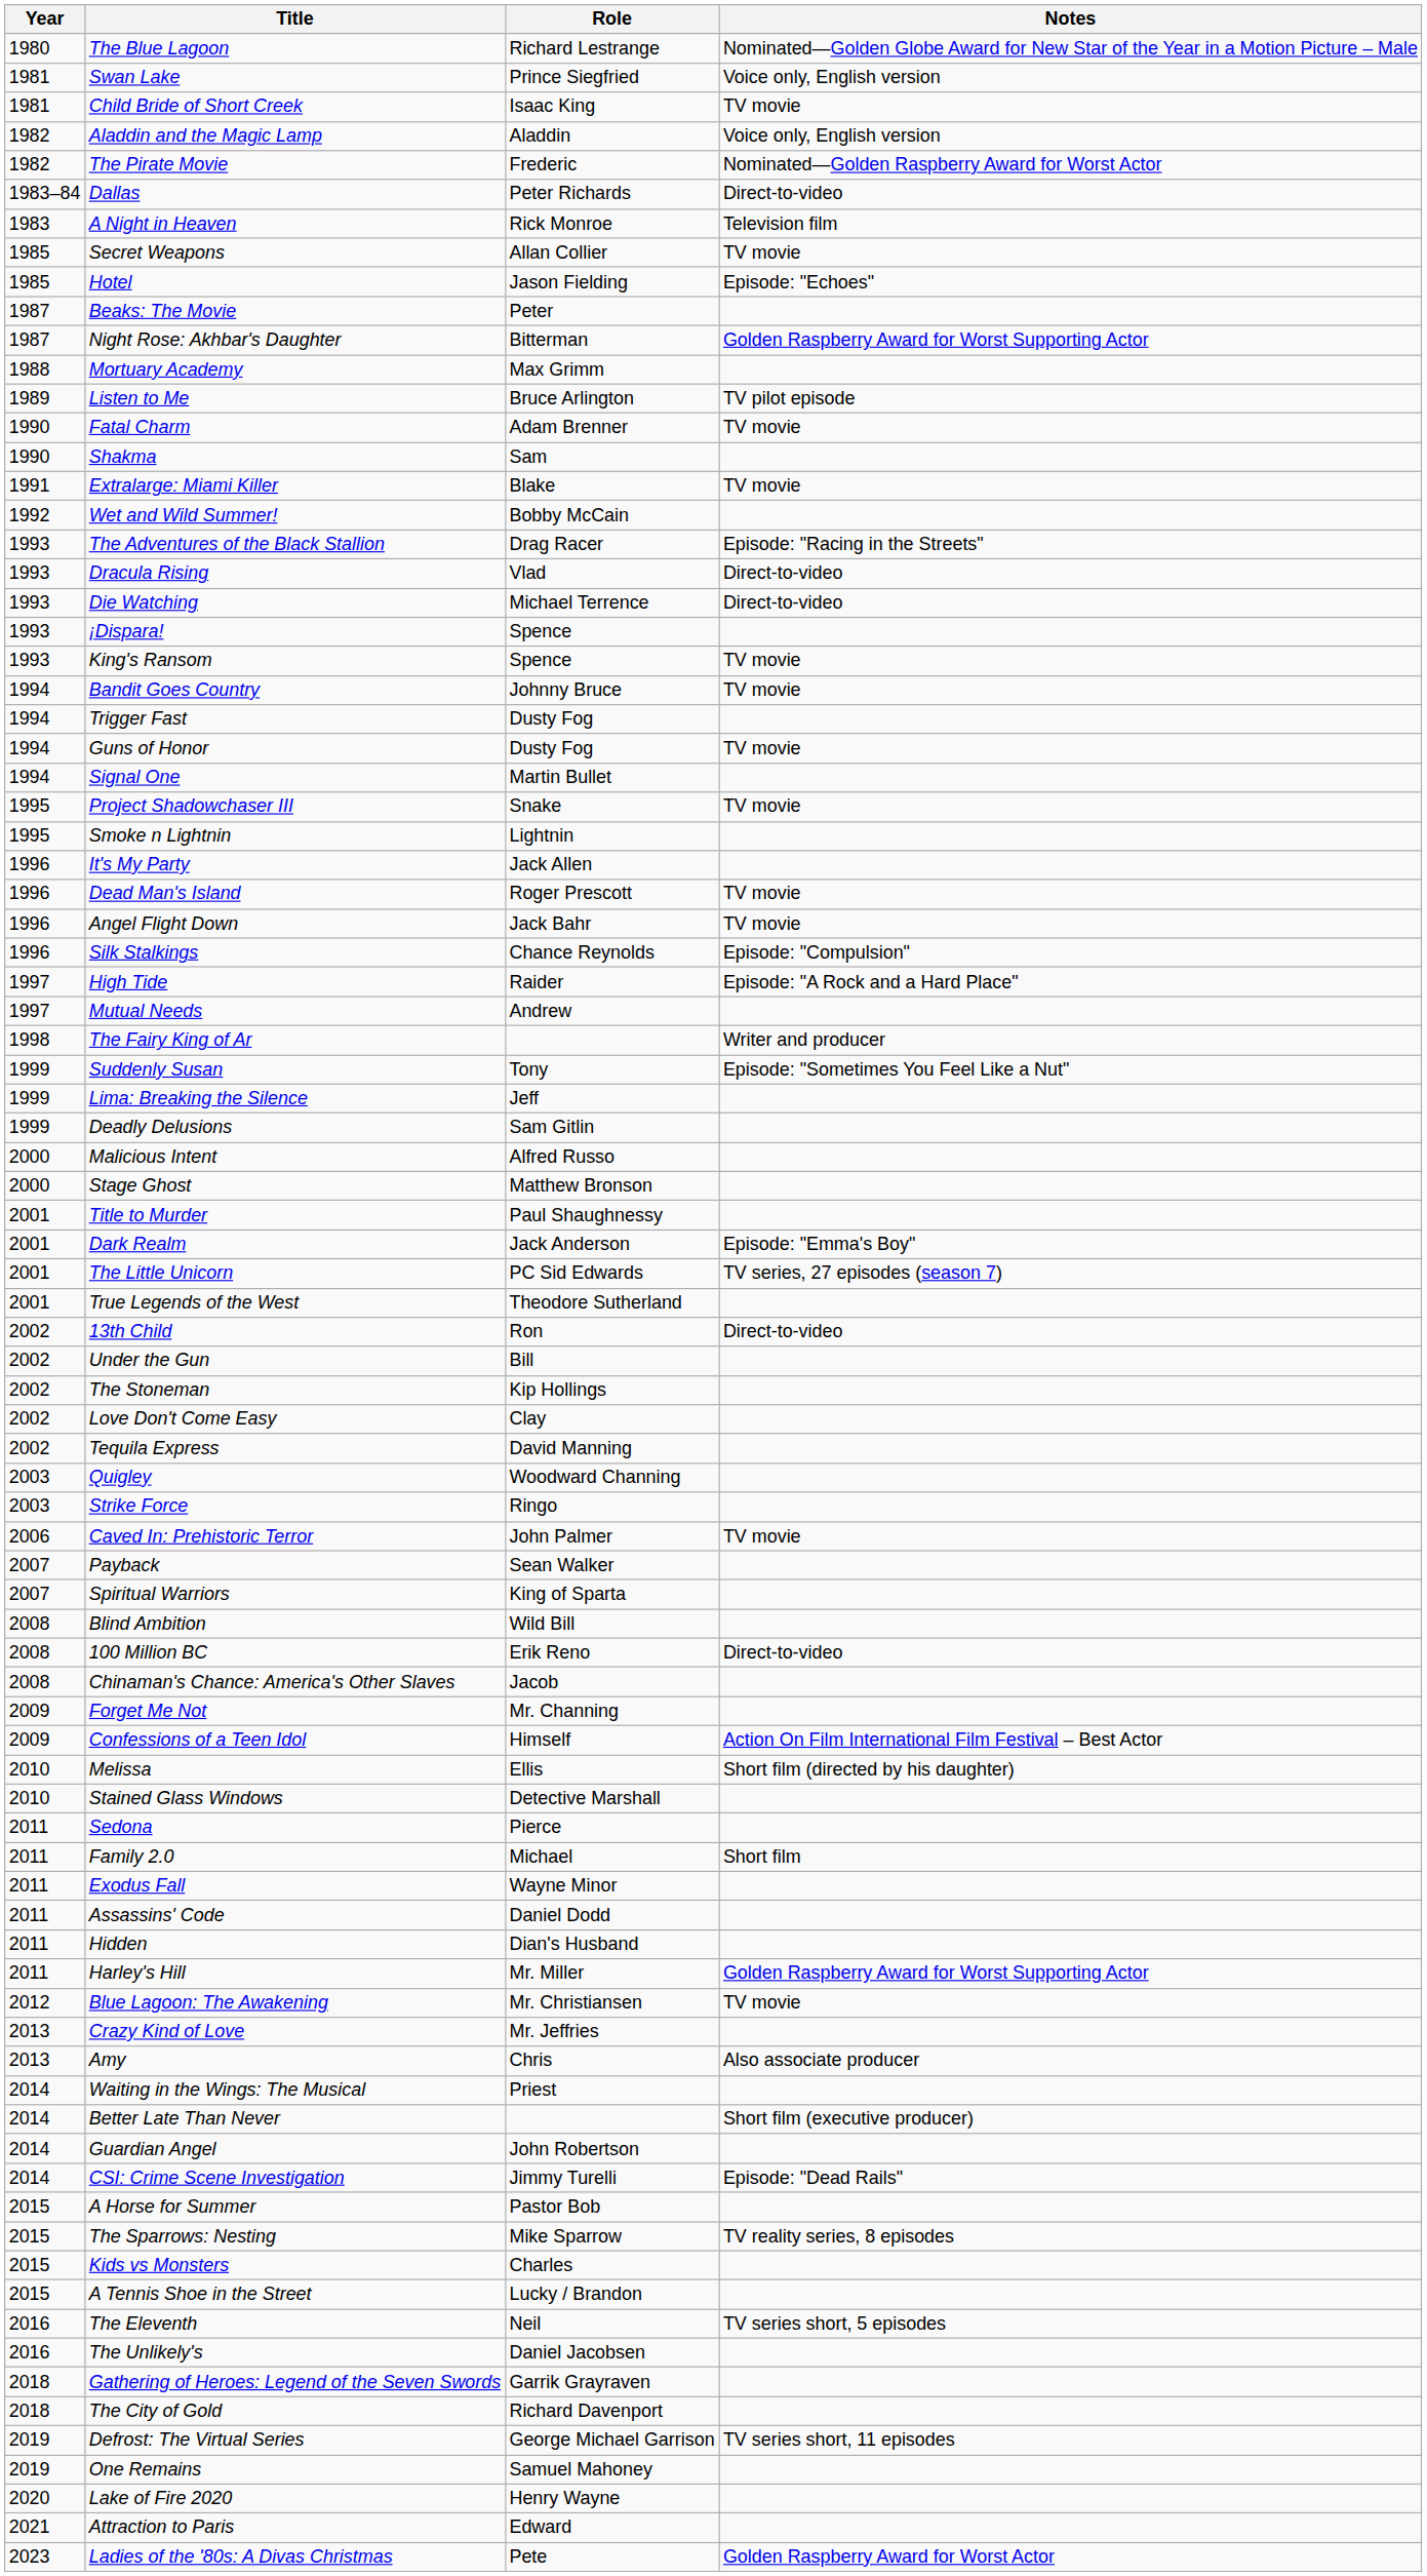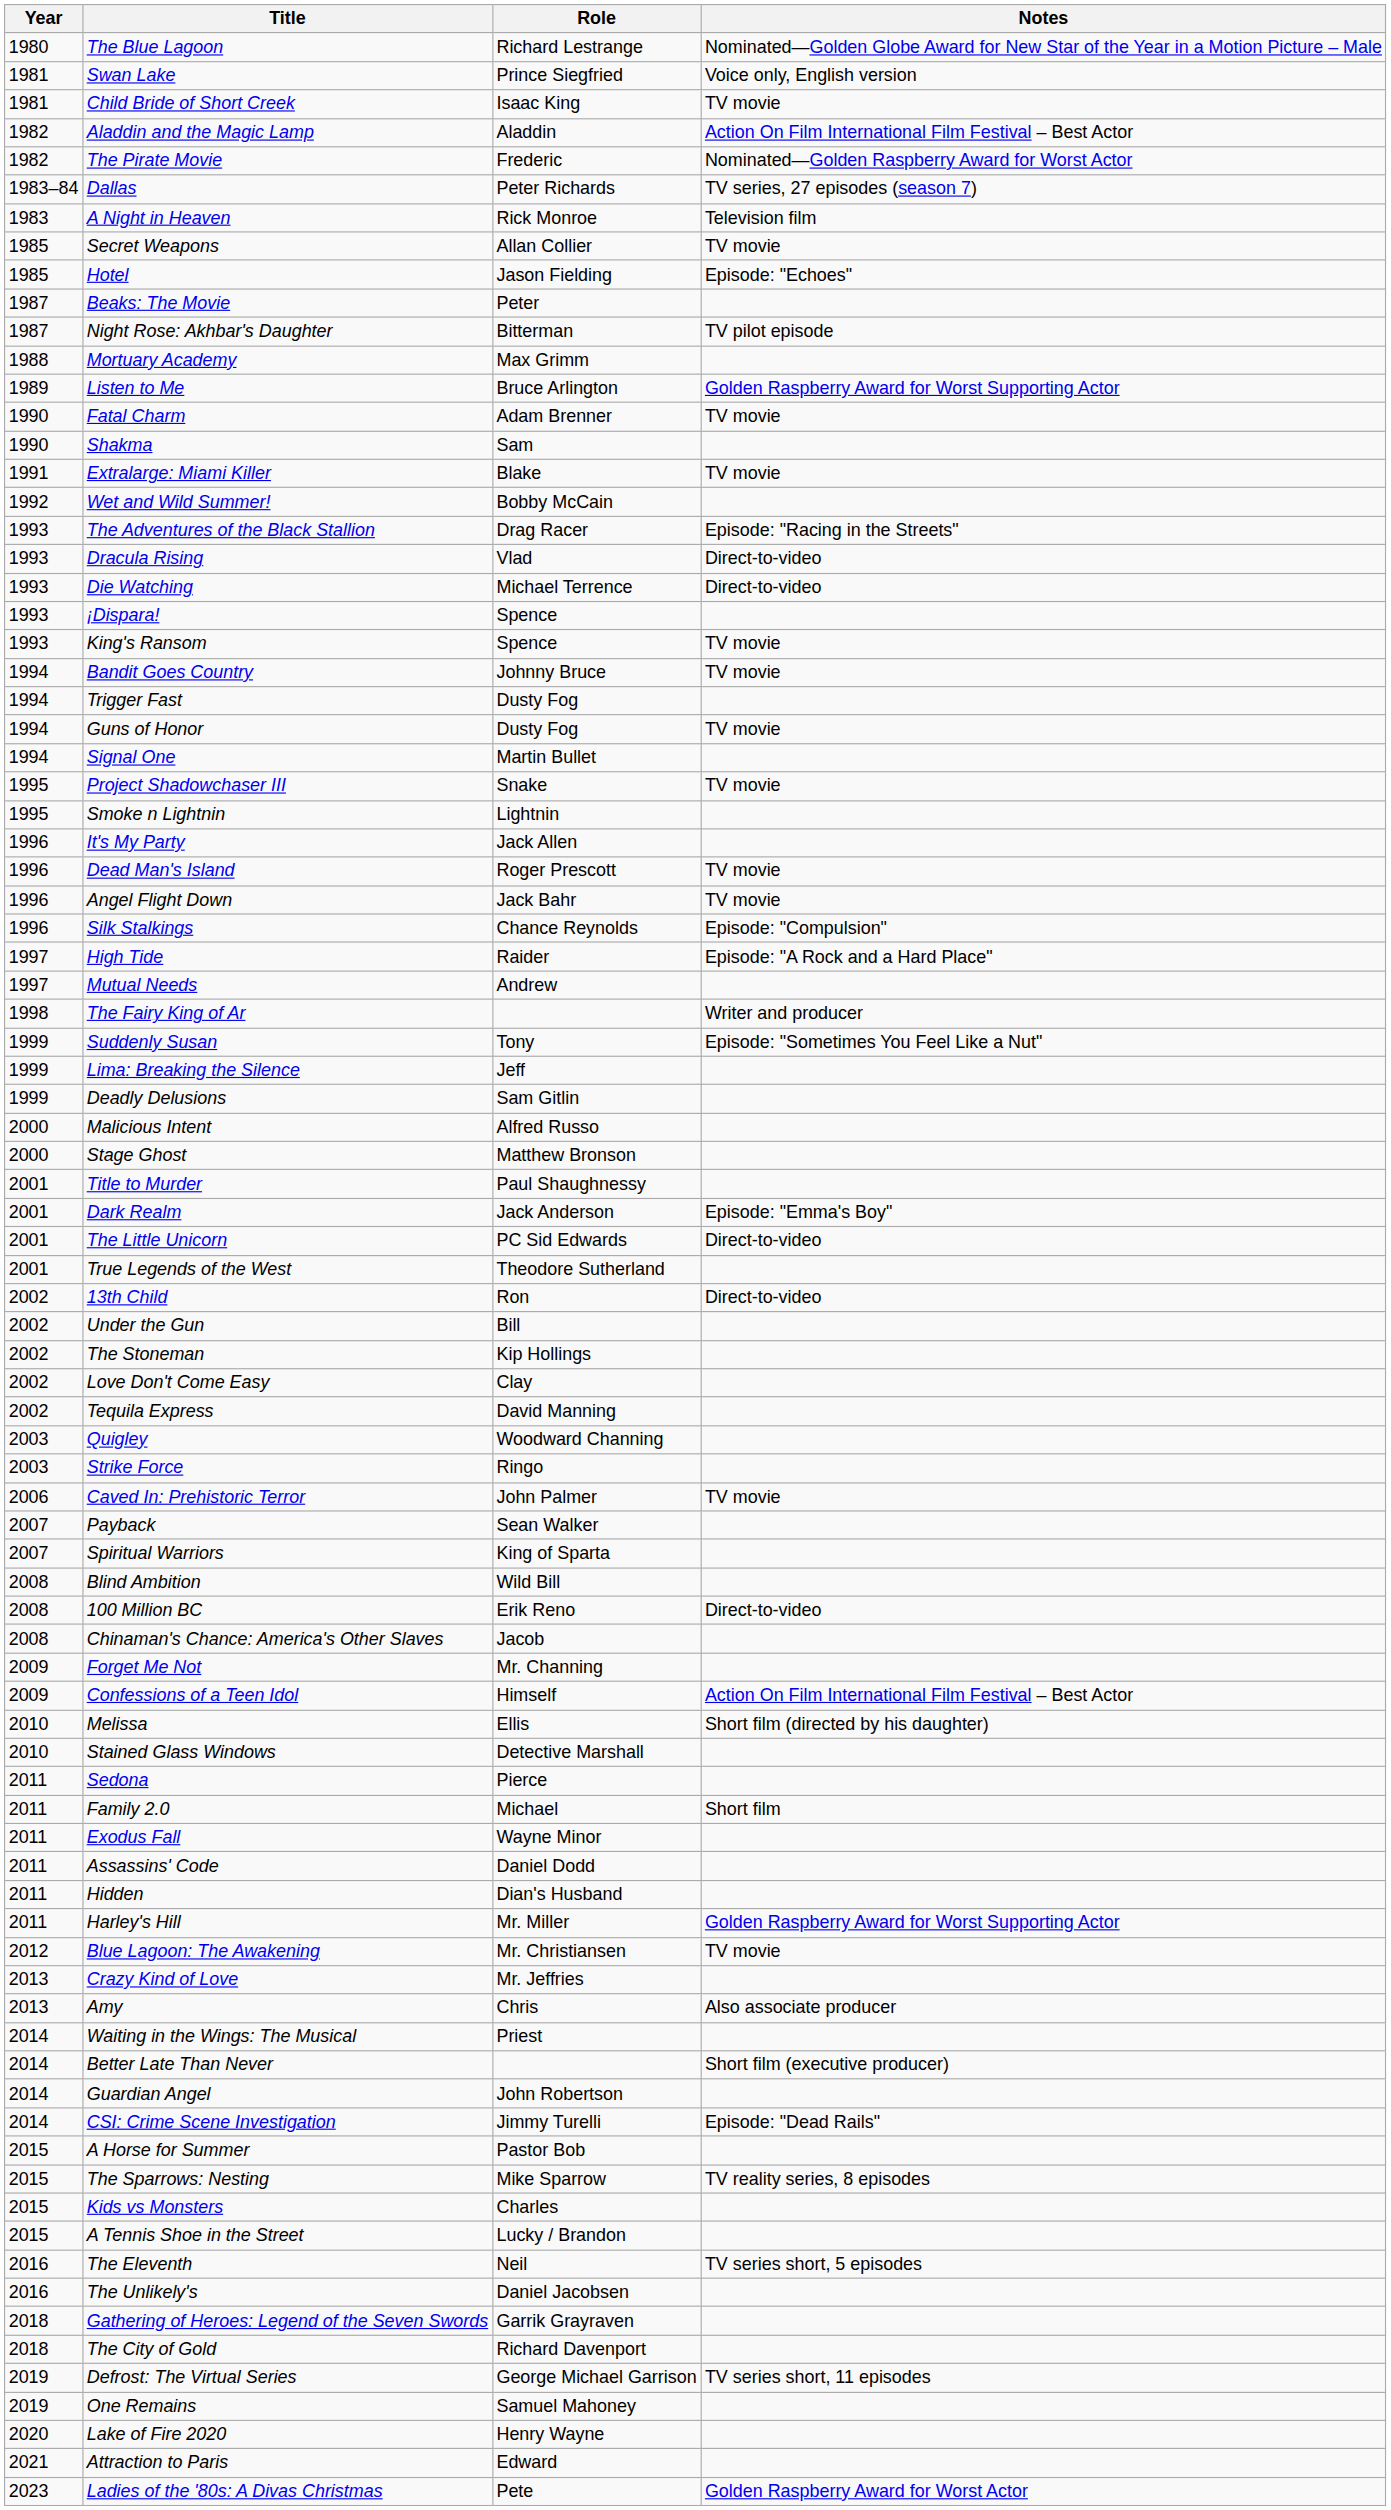Aladdin and the Magic Lamp | Notes: Voice only, English version -> Action On Film International Film Festival – Best Actor
Dallas | Notes: Direct-to-video -> TV series, 27 episodes (season 7)
Night Rose: Akhbar's Daughter | Notes: Golden Raspberry Award for Worst Supporting Actor -> TV pilot episode
Listen to Me | Notes: TV pilot episode -> Golden Raspberry Award for Worst Supporting Actor
The Little Unicorn | Notes: TV series, 27 episodes (season 7) -> Direct-to-video
